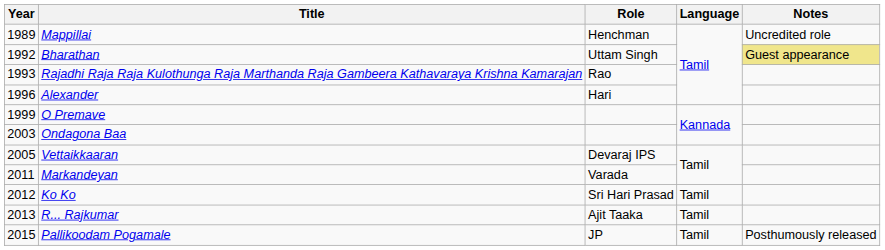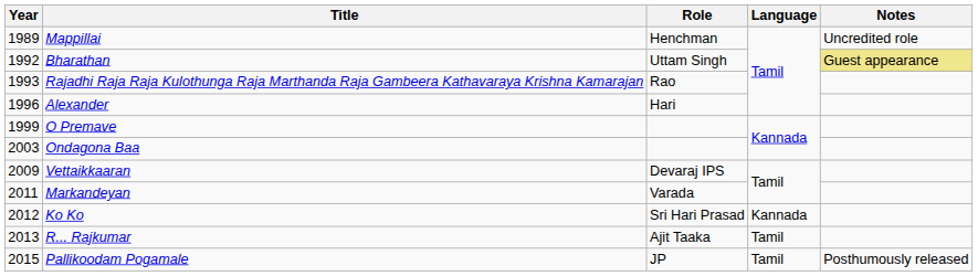Vettaikkaaran | Year: 2005 -> 2009
Ko Ko | Language: Tamil -> Kannada
